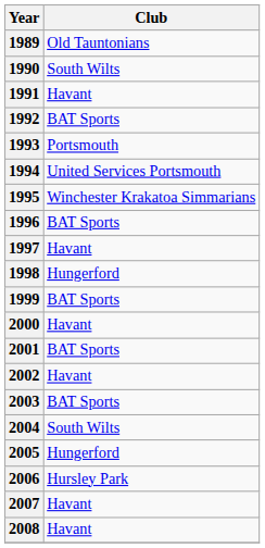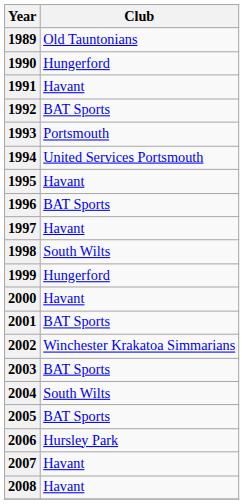1990 | Club: South Wilts -> Hungerford
1995 | Club: Winchester Krakatoa Simmarians -> Havant
1998 | Club: Hungerford -> South Wilts
1999 | Club: BAT Sports -> Hungerford
2002 | Club: Havant -> Winchester Krakatoa Simmarians
2005 | Club: Hungerford -> BAT Sports
